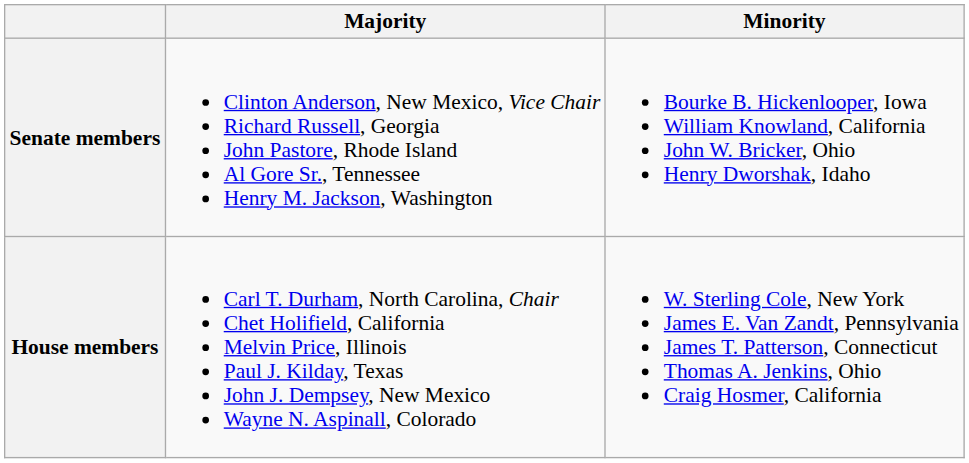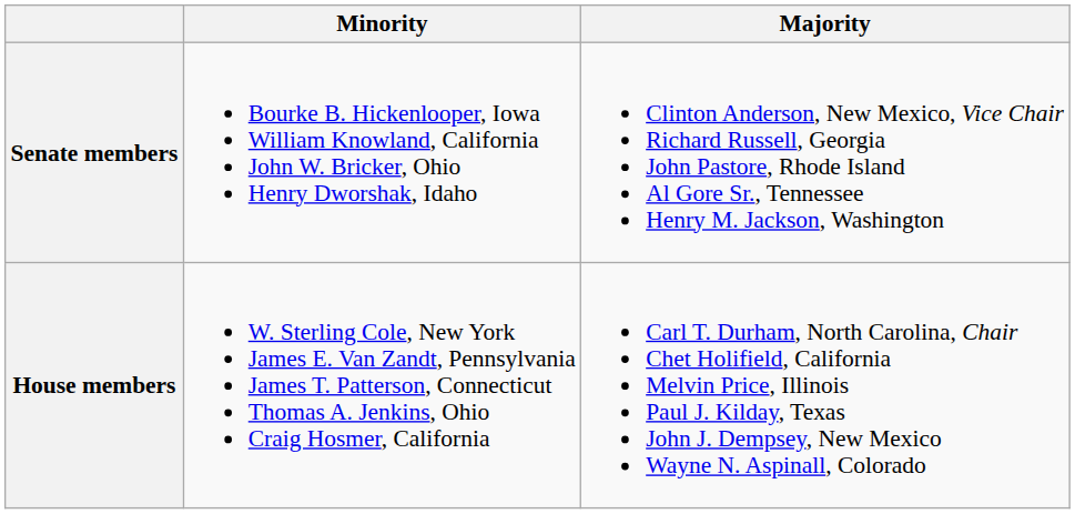columns swapped: Majority <-> Minority
